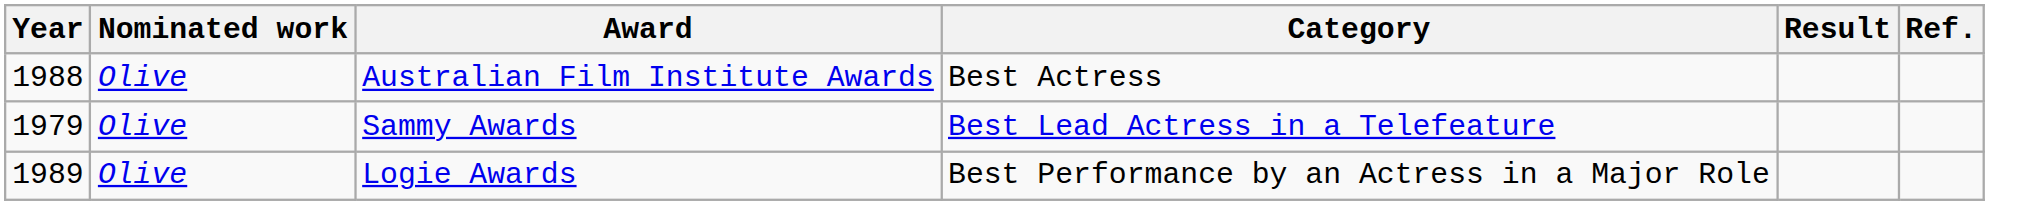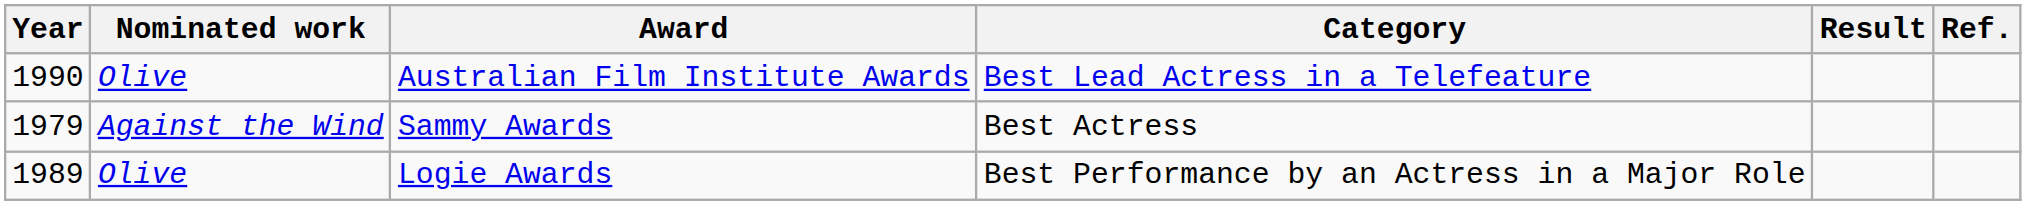Australian Film Institute Awards | Year: 1988 -> 1990
Australian Film Institute Awards | Category: Best Actress -> Best Lead Actress in a Telefeature
Sammy Awards | Nominated work: Olive -> Against the Wind
Sammy Awards | Category: Best Lead Actress in a Telefeature -> Best Actress
